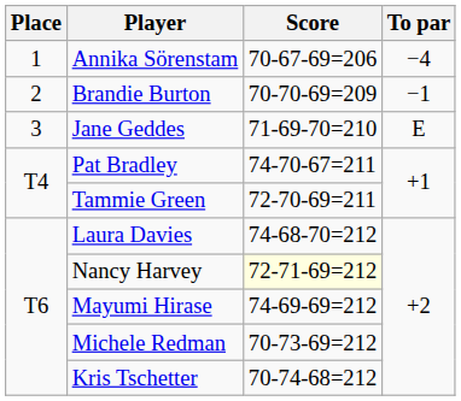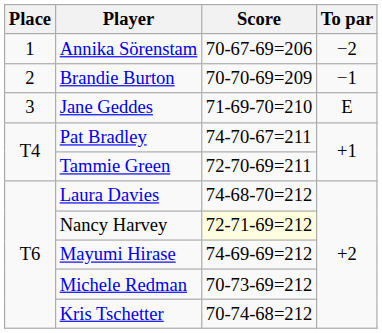Annika Sörenstam | To par: −4 -> −2
